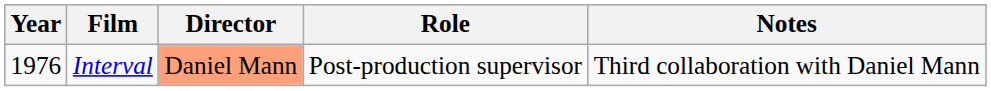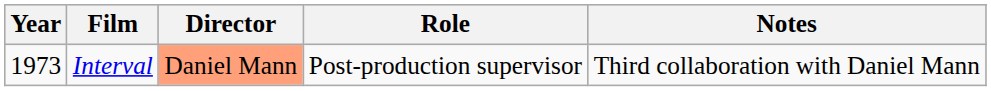Interval | Year: 1976 -> 1973
